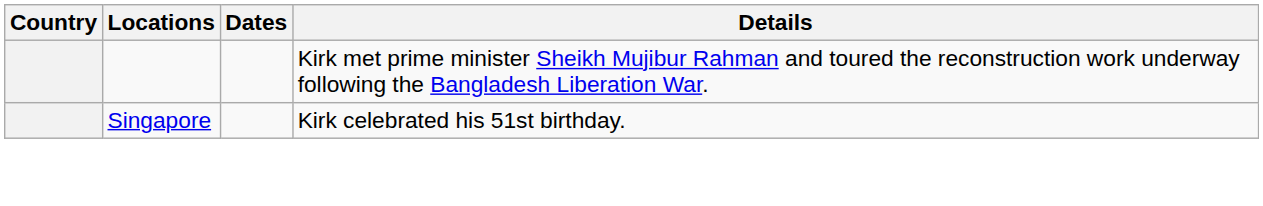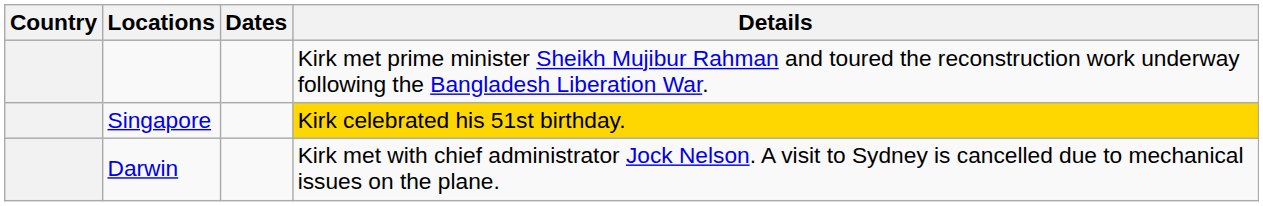Singapore | Details: no background -> gold background
+ row: Darwin | Kirk met with chief administrator Jock Nelson. A visit to Sydney is cancelled due to mechanical issues on the plane.
